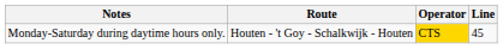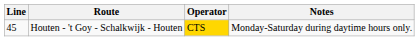columns swapped: Line <-> Notes
